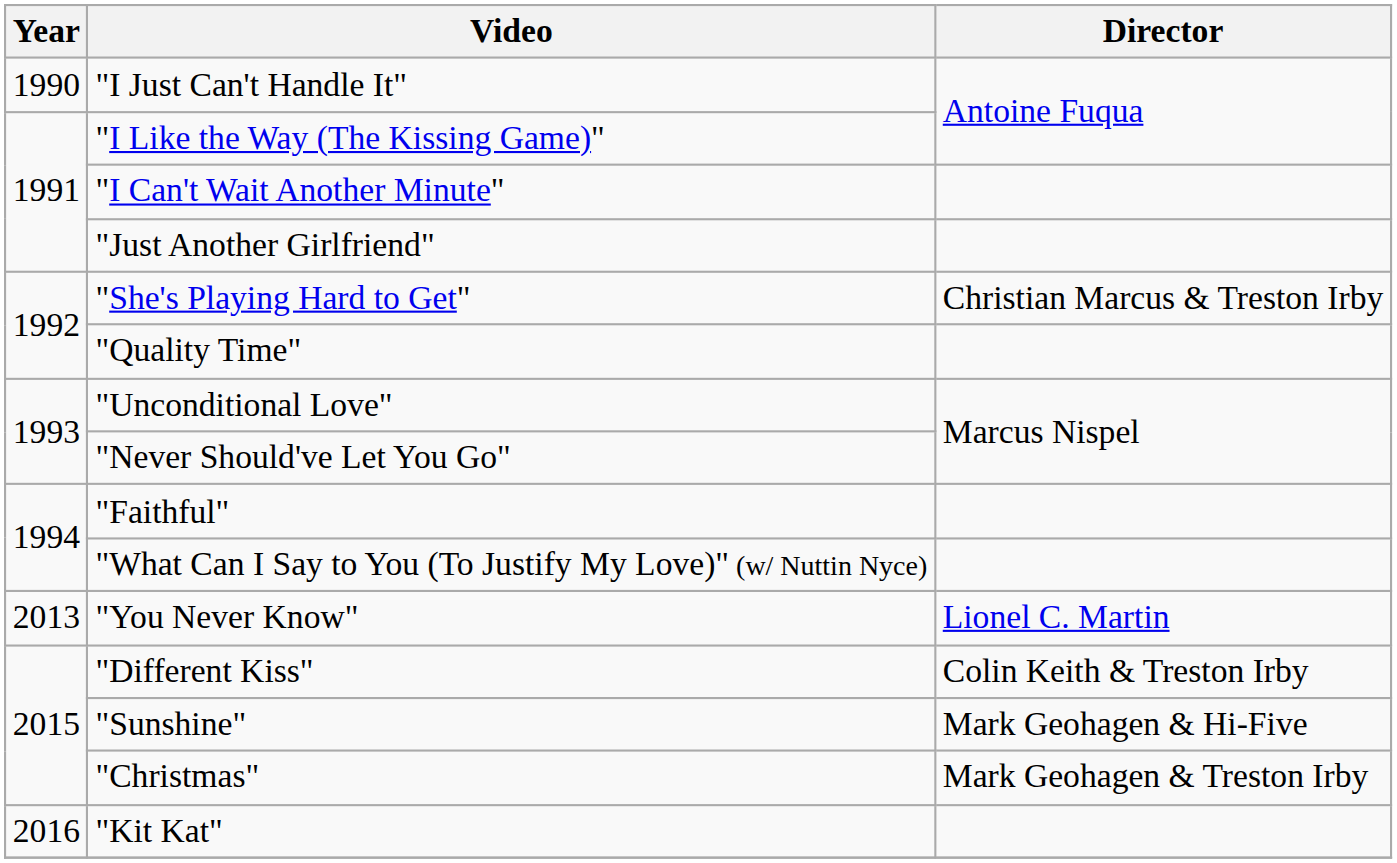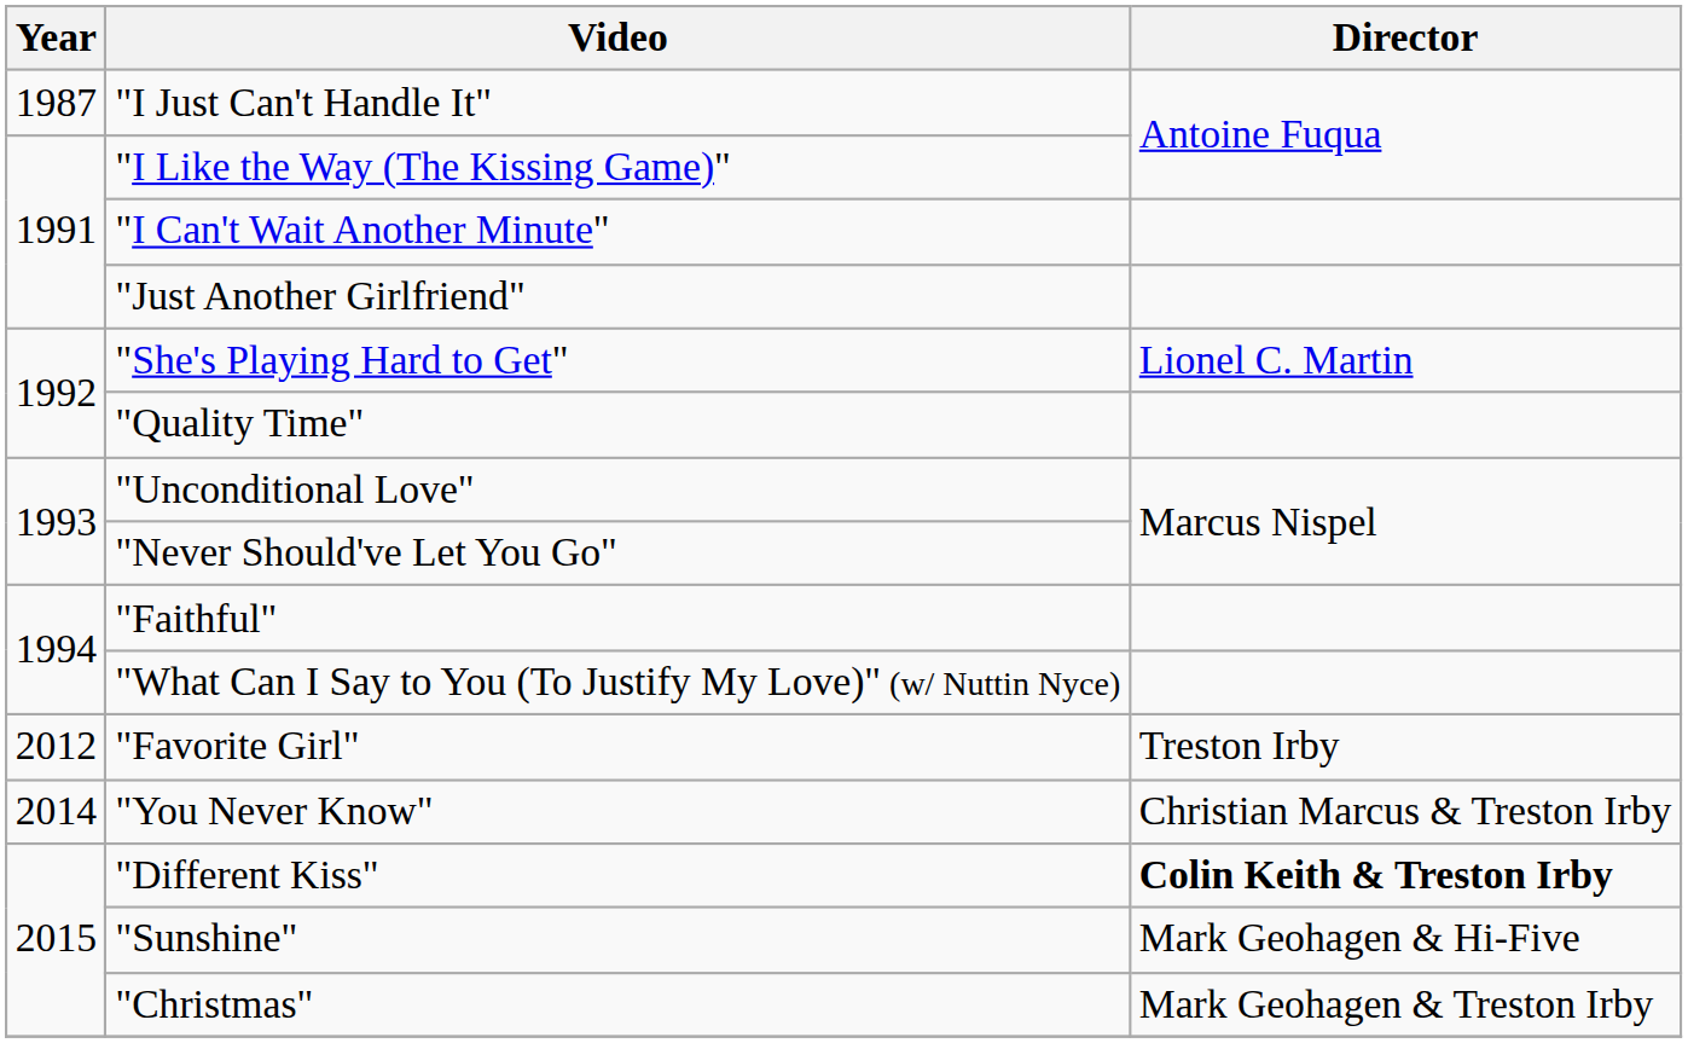"I Just Can't Handle It" | Year: 1990 -> 1987
"She's Playing Hard to Get" | Director: Christian Marcus & Treston Irby -> Lionel C. Martin
+ row: 2012 | "Favorite Girl" | Treston Irby
"You Never Know" | Year: 2013 -> 2014
"You Never Know" | Director: Lionel C. Martin -> Christian Marcus & Treston Irby
"Different Kiss" | Director: normal -> bold
- row: 2016 | "Kit Kat"
